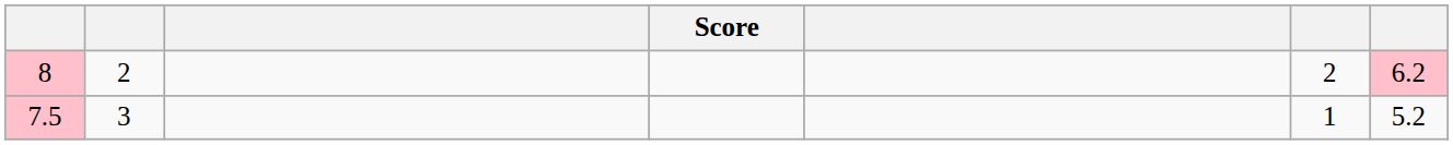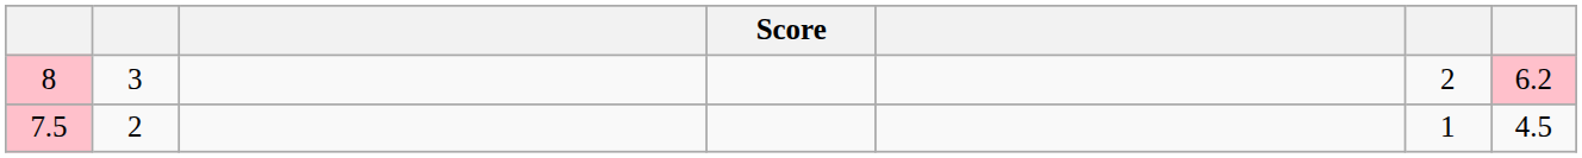8 | column 2: 2 -> 3
7.5 | column 2: 3 -> 2
7.5 | column 7: 5.2 -> 4.5
